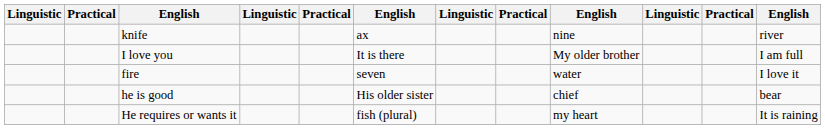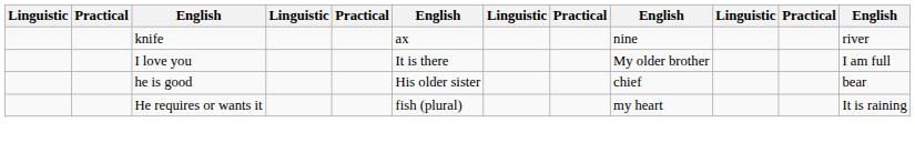- row: fire | seven | water | I love it
